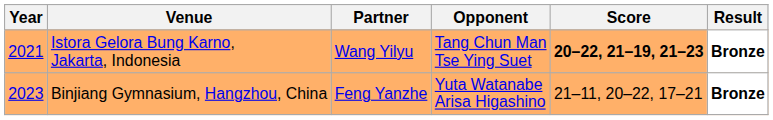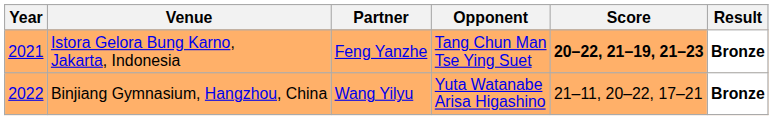Istora Gelora Bung Karno, Jakarta, Indonesia | Partner: Wang Yilyu -> Feng Yanzhe
Binjiang Gymnasium, Hangzhou, China | Year: 2023 -> 2022
Binjiang Gymnasium, Hangzhou, China | Partner: Feng Yanzhe -> Wang Yilyu
